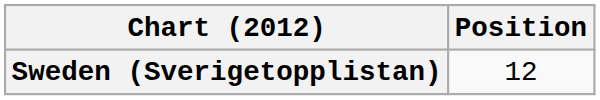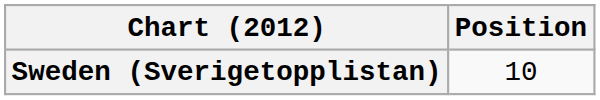Sweden (Sverigetopplistan) | Position: 12 -> 10
